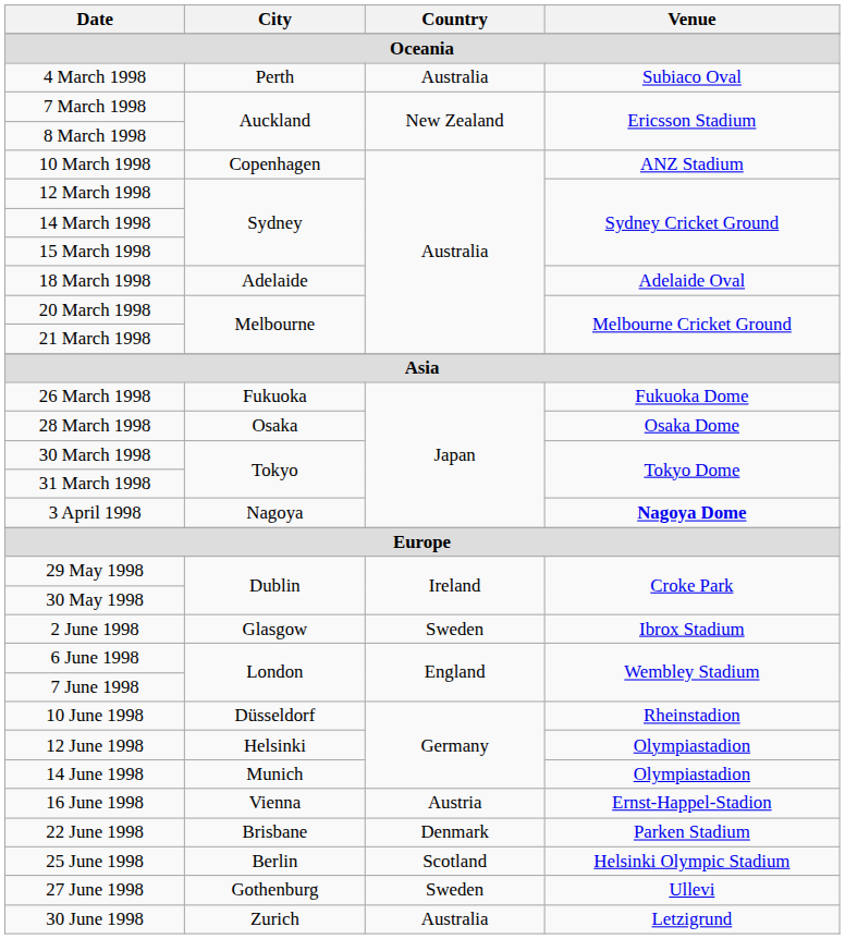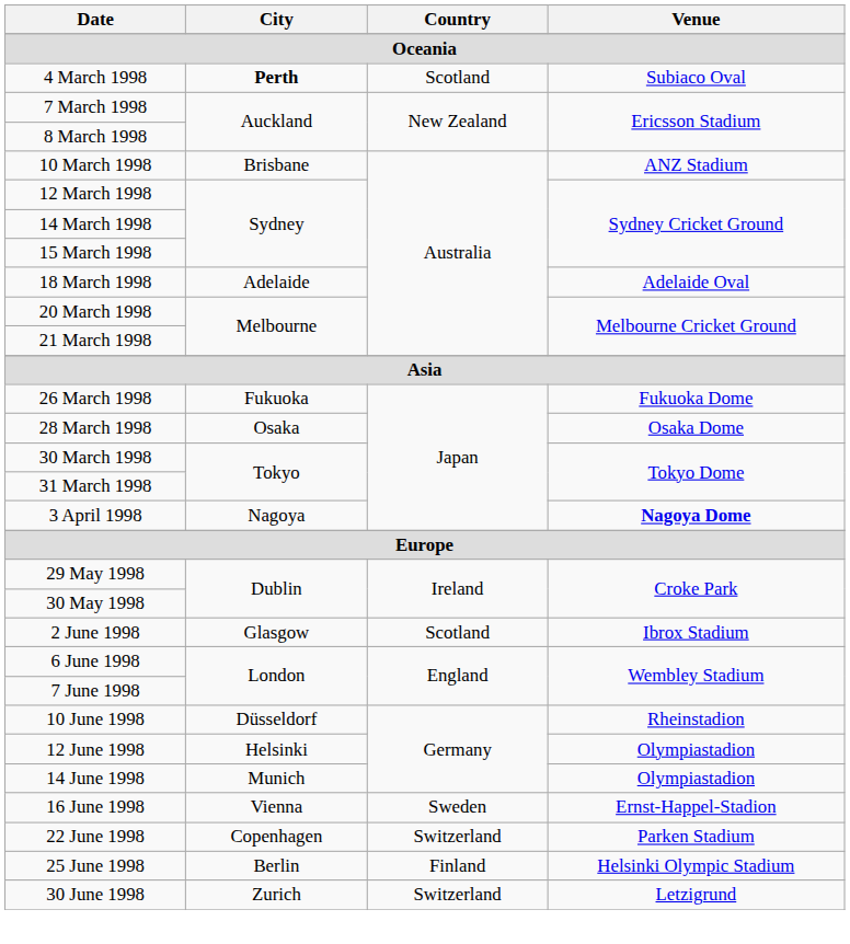4 March 1998 | City: normal -> bold
4 March 1998 | Country: Australia -> Scotland
10 March 1998 | City: Copenhagen -> Brisbane
2 June 1998 | Country: Sweden -> Scotland
16 June 1998 | Country: Austria -> Sweden
22 June 1998 | City: Brisbane -> Copenhagen
22 June 1998 | Country: Denmark -> Switzerland
25 June 1998 | Country: Scotland -> Finland
- row: 27 June 1998 | Gothenburg | Sweden | Ullevi
30 June 1998 | Country: Australia -> Switzerland
